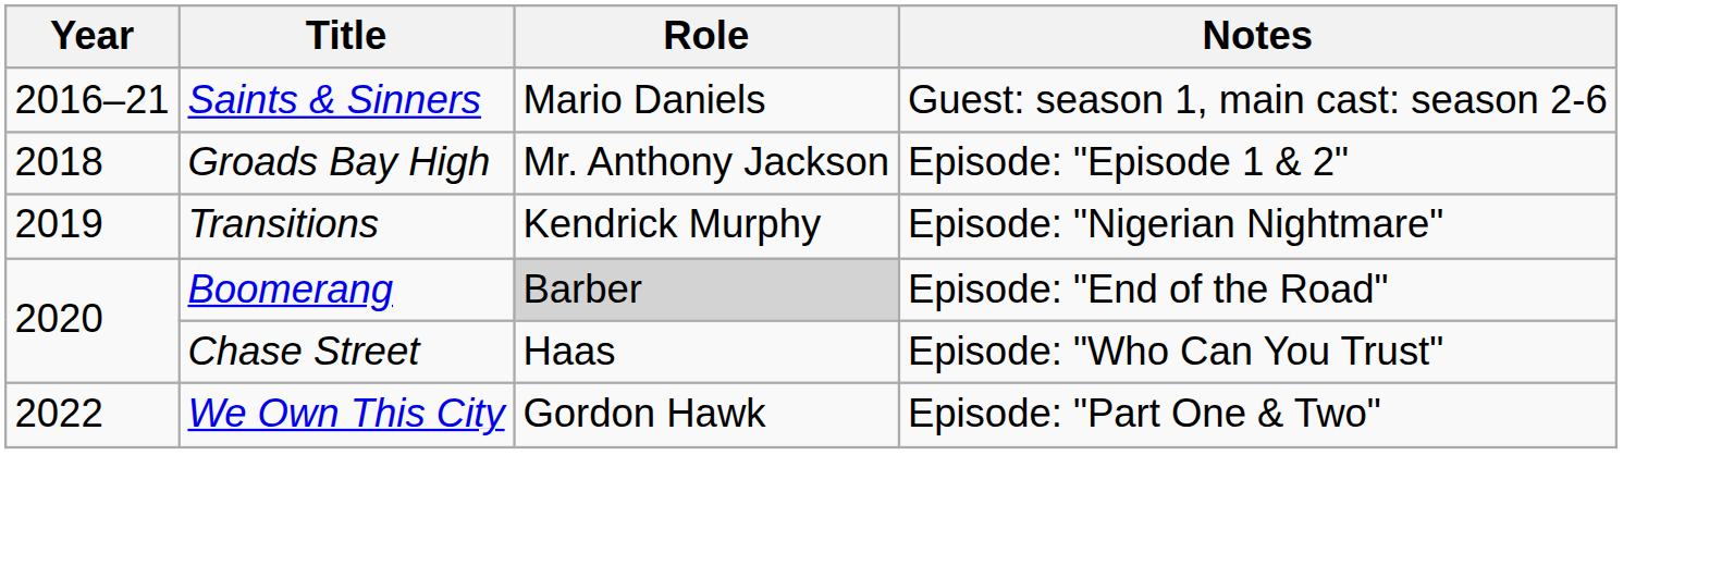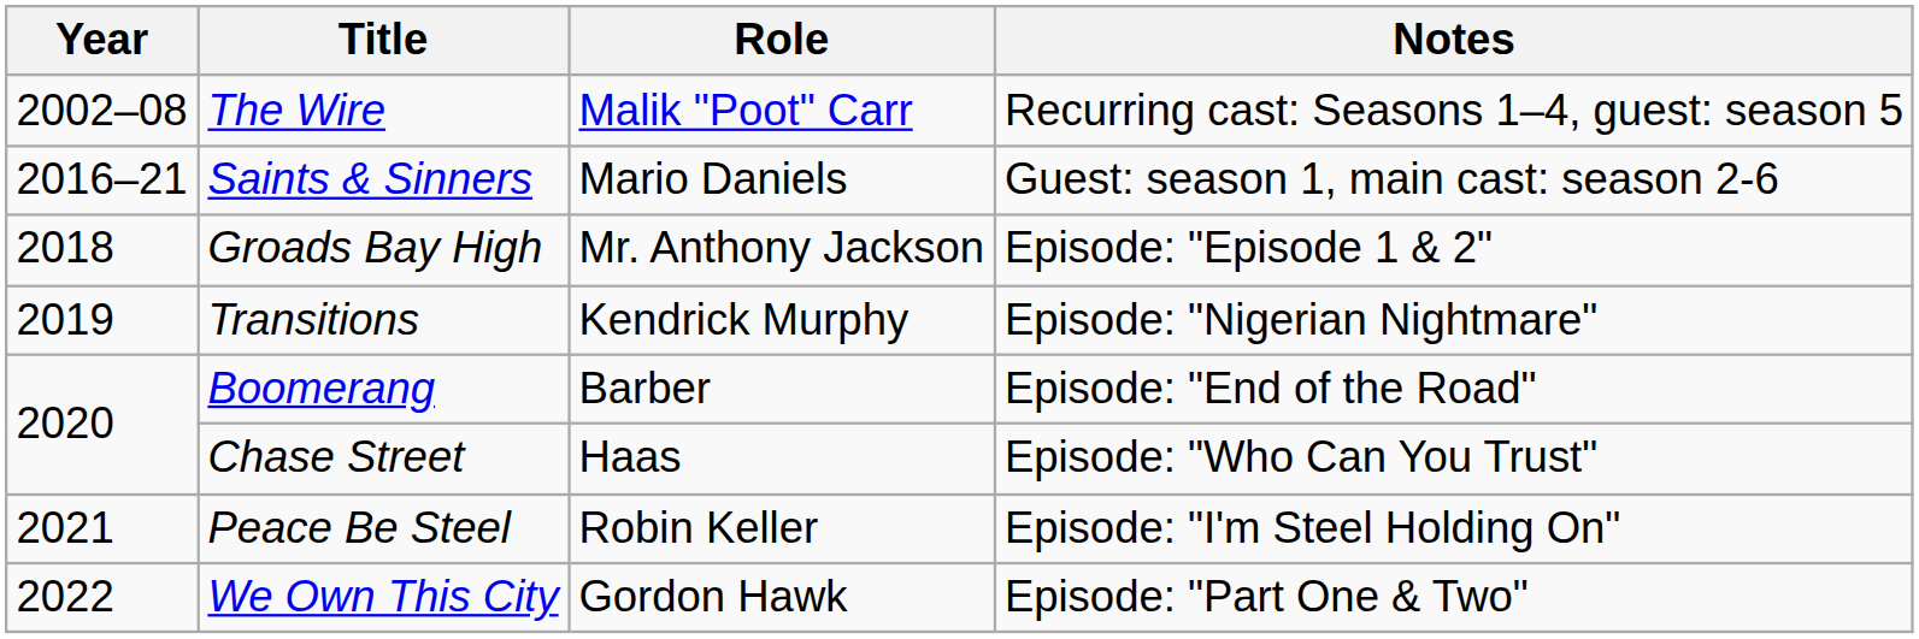+ row: 2002–08 | The Wire | Malik "Poot" Carr | Recurring cast: Seasons 1–4, guest: season 5
Boomerang | Role: lightgrey background -> no background
+ row: 2021 | Peace Be Steel | Robin Keller | Episode: "I'm Steel Holding On"
